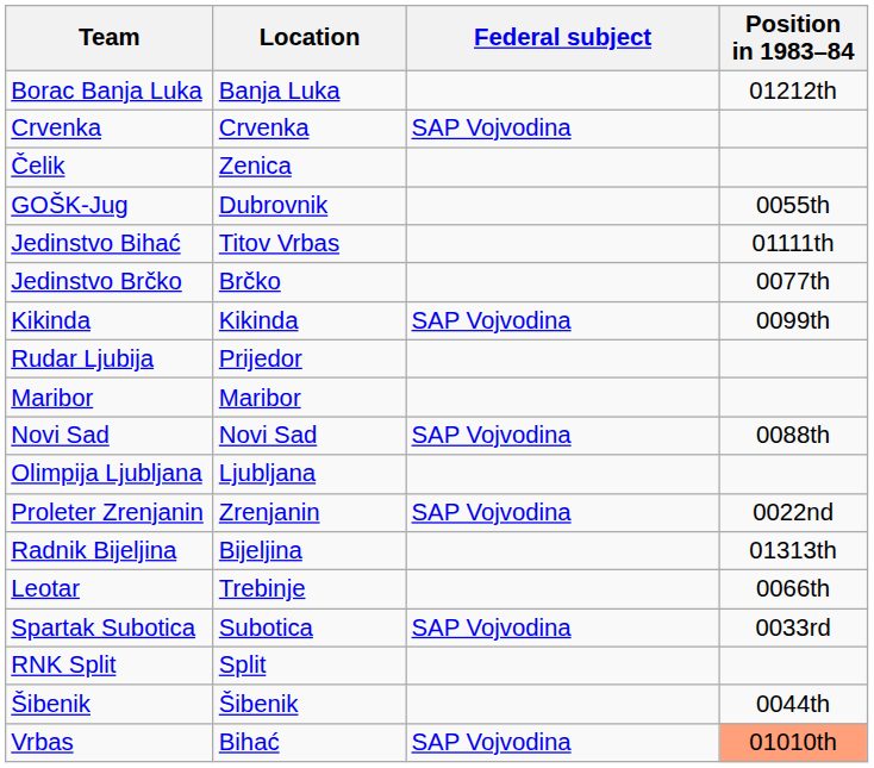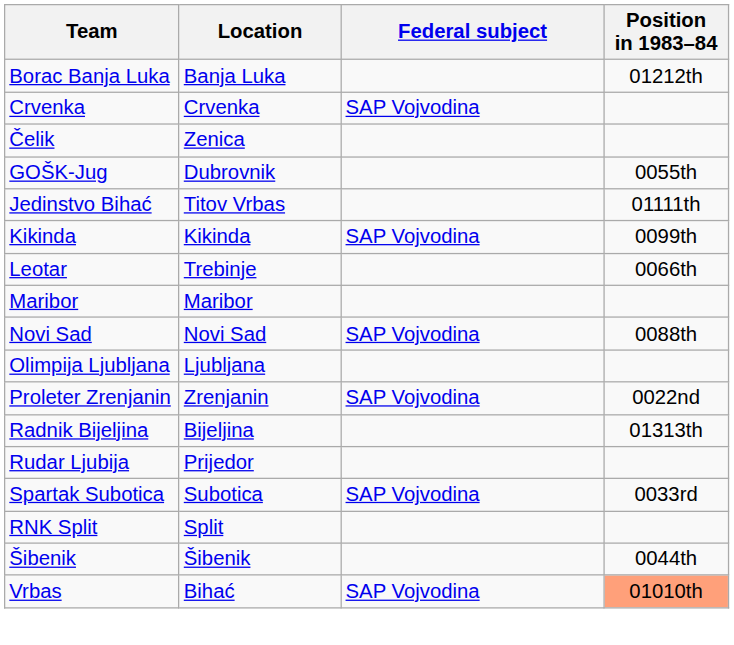- row: Jedinstvo Brčko | Brčko | 0077th
rows swapped: Leotar <-> Rudar Ljubija
